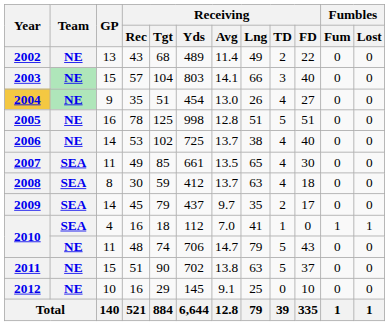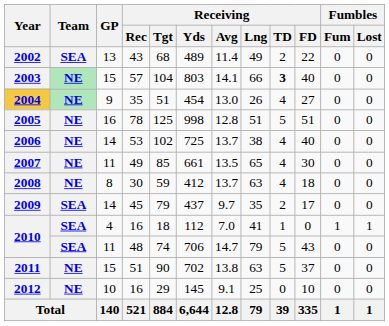2002 | Team: NE -> SEA
2003 | Receiving / TD: normal -> bold
2007 | Team: SEA -> NE
2008 | Team: SEA -> NE
2010 / 48 | Team: NE -> SEA
